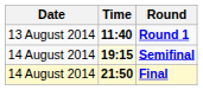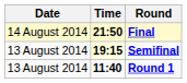rows swapped: Round 1 <-> Final
Semifinal | Date: 14 August 2014 -> 13 August 2014
